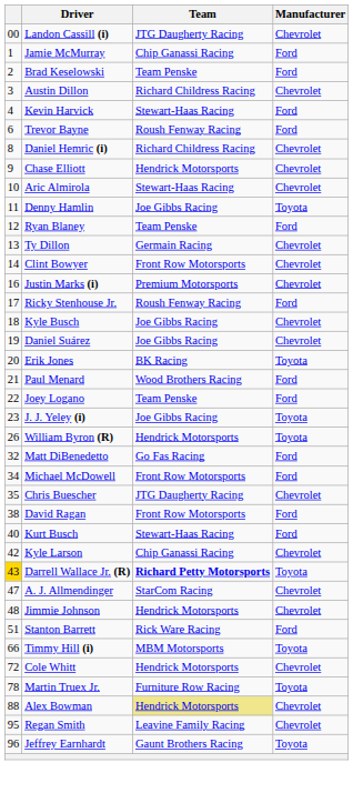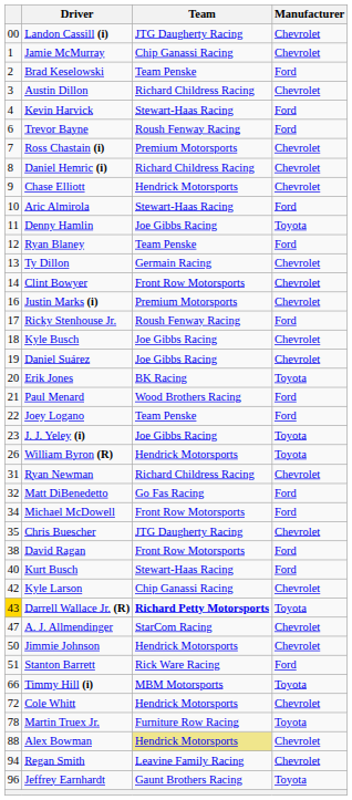Jamie McMurray | Manufacturer: Ford -> Chevrolet
+ row: 7 | Ross Chastain (i) | Premium Motorsports | Chevrolet
Aric Almirola | Manufacturer: Chevrolet -> Ford
+ row: 31 | Ryan Newman | Richard Childress Racing | Chevrolet
Jimmie Johnson | column 1: 48 -> 50
Regan Smith | column 1: 95 -> 94
